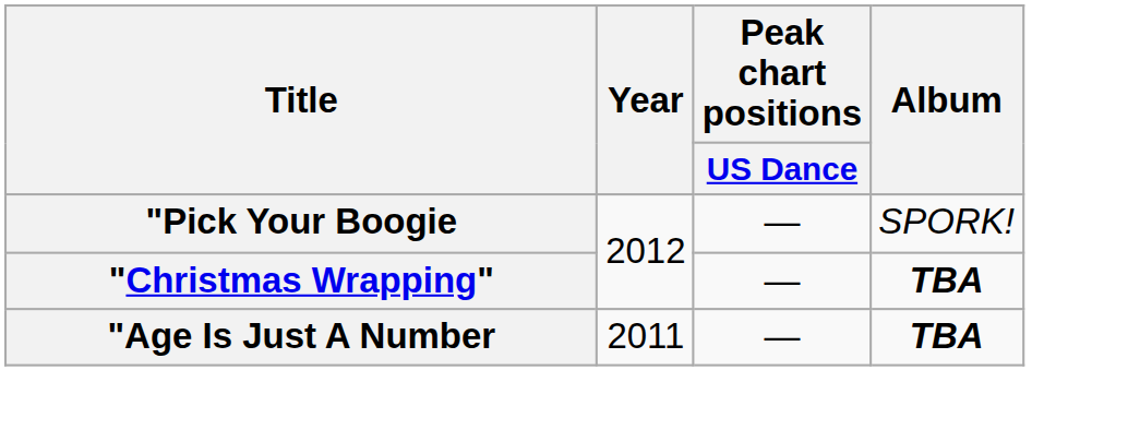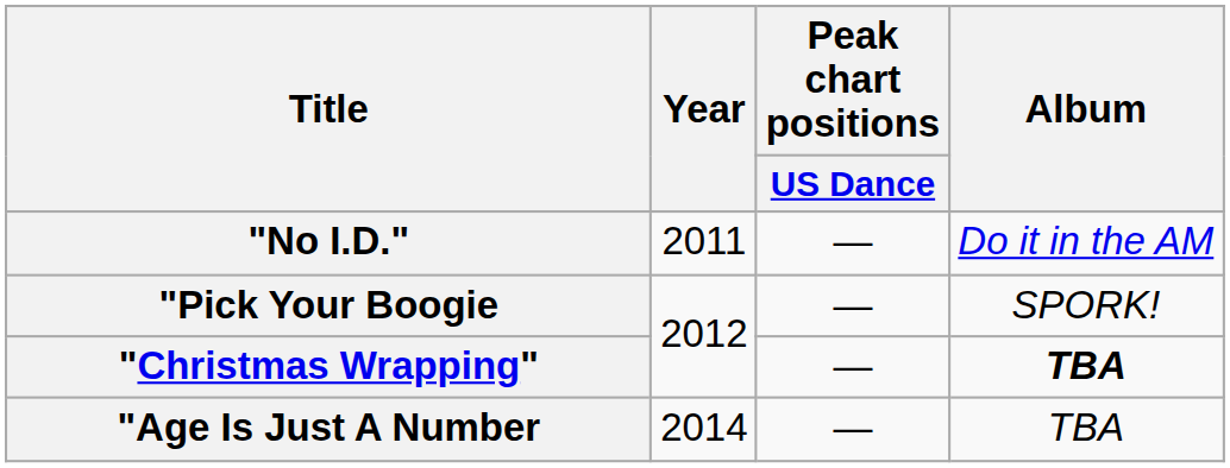+ row: "No I.D." | 2011 | — | Do it in the AM
"Age Is Just A Number | Year: 2011 -> 2014
"Age Is Just A Number | Album: bold -> normal
